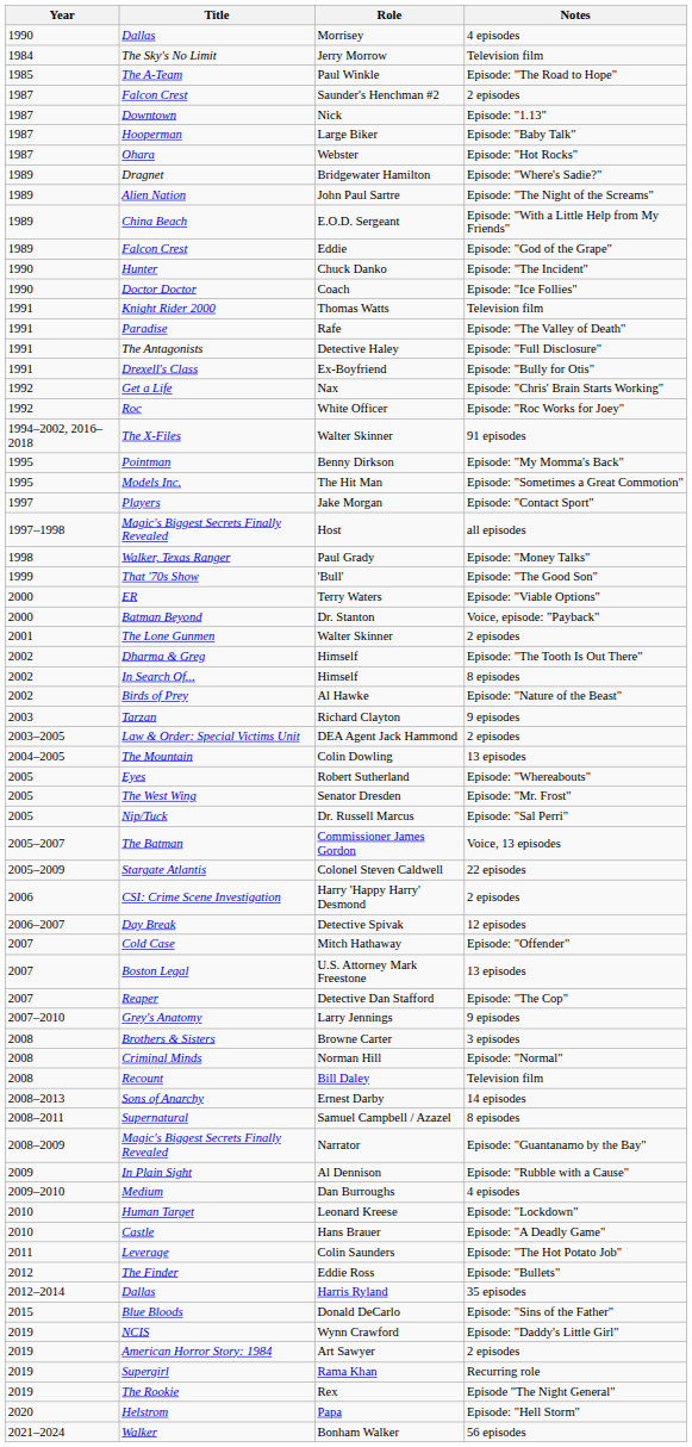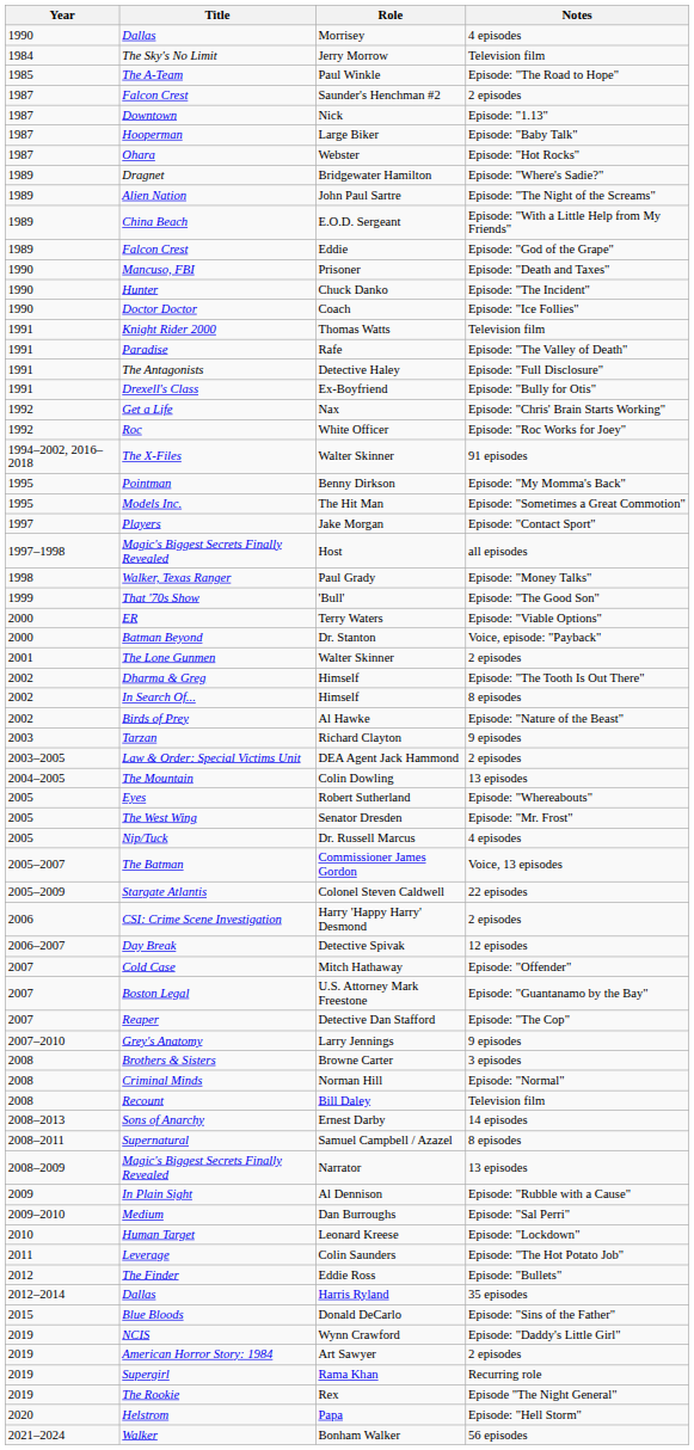+ row: 1990 | Mancuso, FBI | Prisoner | Episode: "Death and Taxes"
Dr. Russell Marcus | Notes: Episode: "Sal Perri" -> 4 episodes
U.S. Attorney Mark Freestone | Notes: 13 episodes -> Episode: "Guantanamo by the Bay"
Narrator | Notes: Episode: "Guantanamo by the Bay" -> 13 episodes
Dan Burroughs | Notes: 4 episodes -> Episode: "Sal Perri"
- row: 2010 | Castle | Hans Brauer | Episode: "A Deadly Game"
